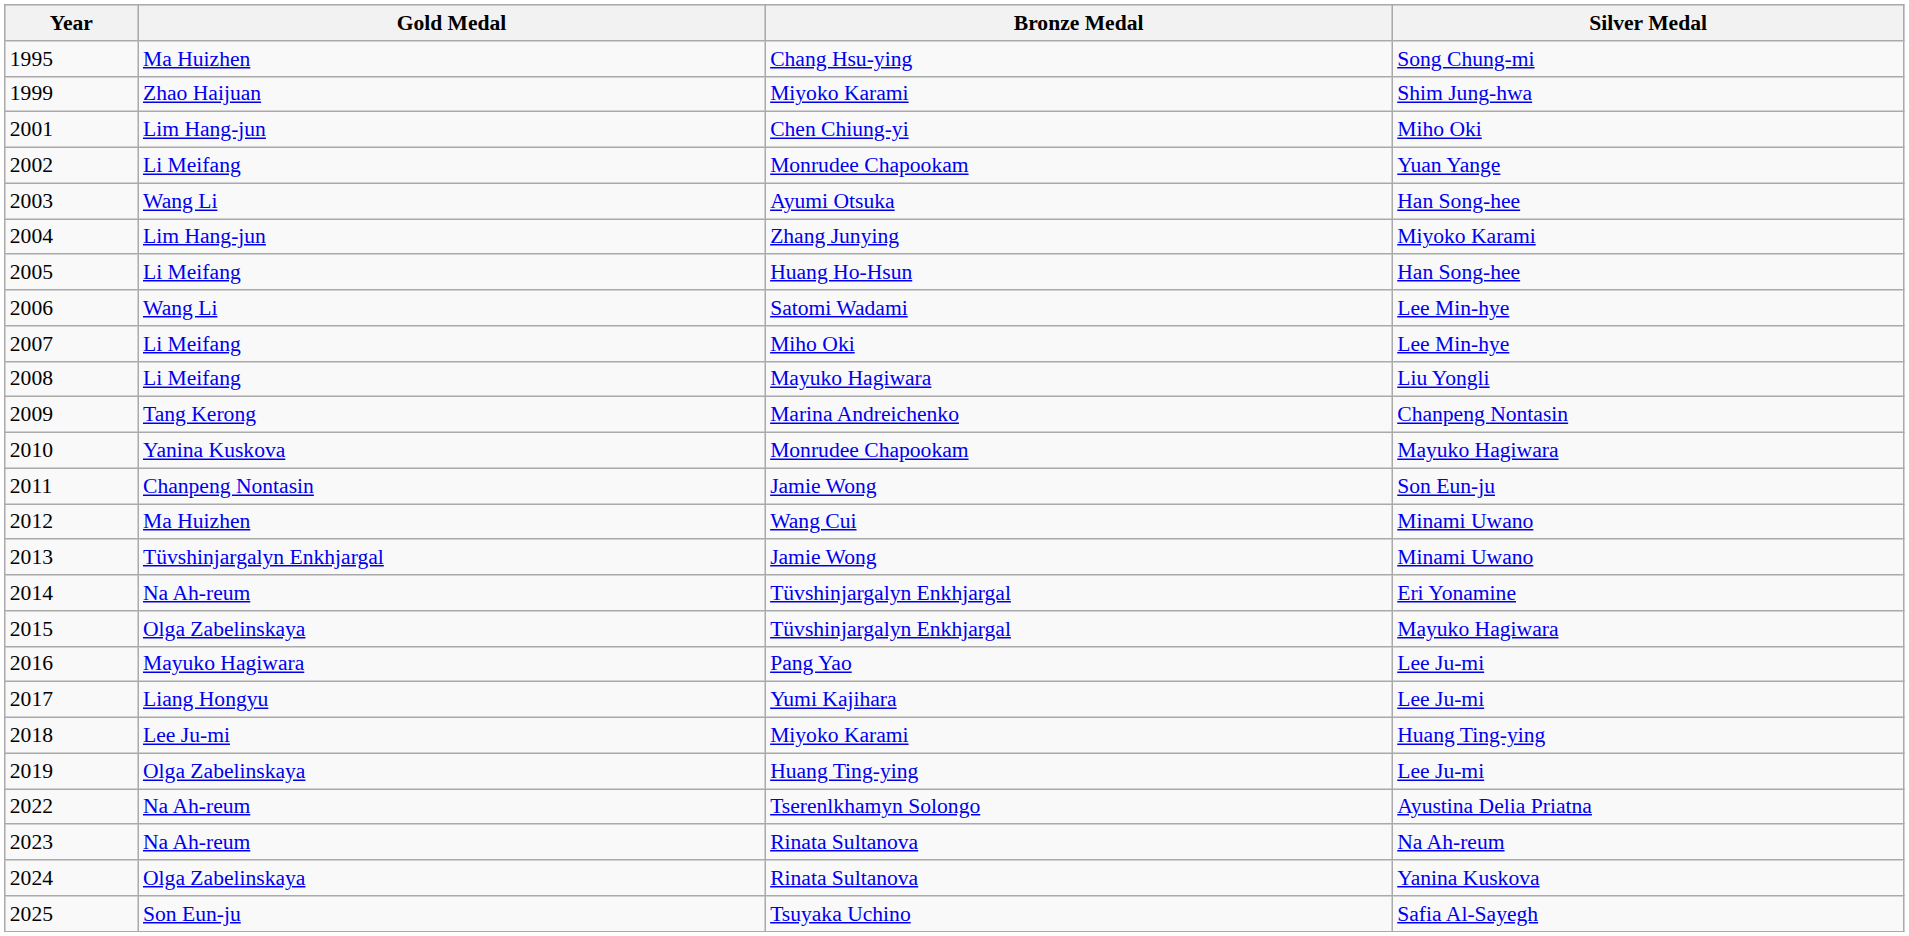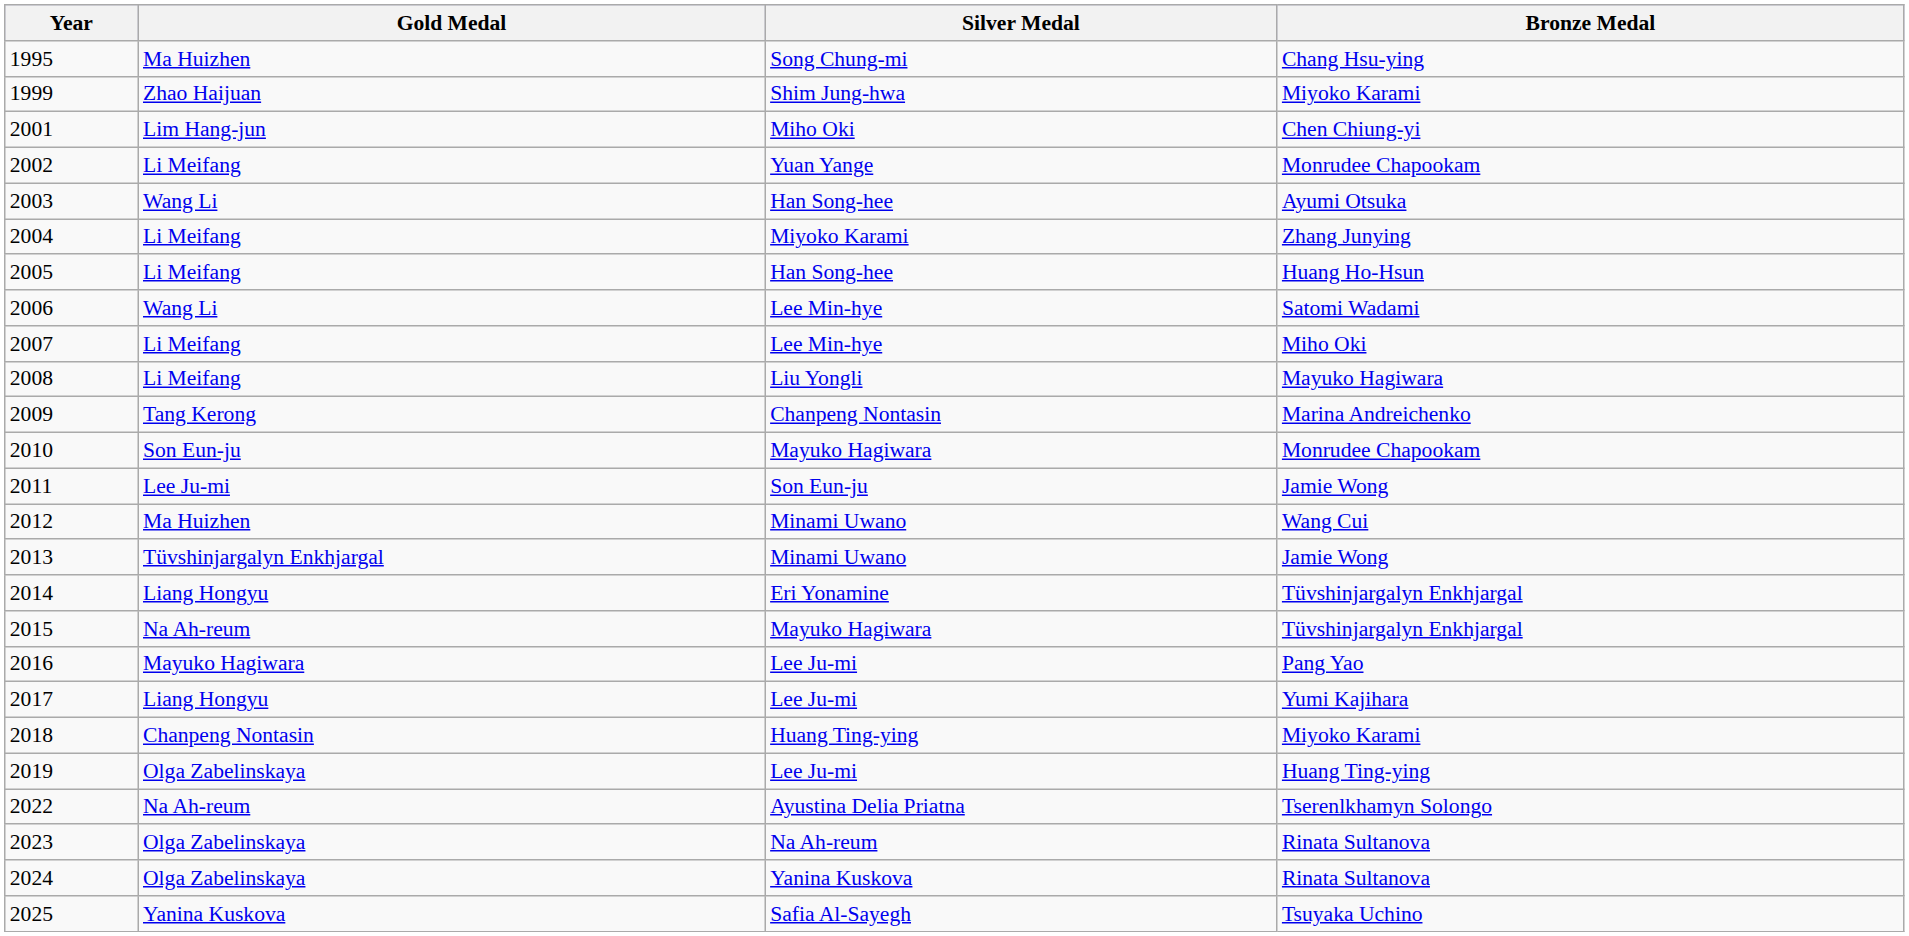columns swapped: Silver Medal <-> Bronze Medal
2004 | Gold Medal: Lim Hang-jun -> Li Meifang
2010 | Gold Medal: Yanina Kuskova -> Son Eun-ju
2011 | Gold Medal: Chanpeng Nontasin -> Lee Ju-mi
2014 | Gold Medal: Na Ah-reum -> Liang Hongyu
2015 | Gold Medal: Olga Zabelinskaya -> Na Ah-reum
2018 | Gold Medal: Lee Ju-mi -> Chanpeng Nontasin
2023 | Gold Medal: Na Ah-reum -> Olga Zabelinskaya
2025 | Gold Medal: Son Eun-ju -> Yanina Kuskova
